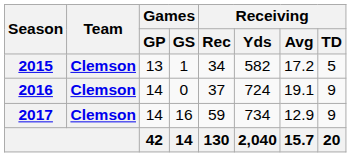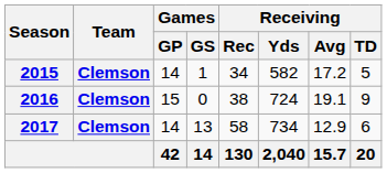2015 | Games / GP: 13 -> 14
2016 | Games / GP: 14 -> 15
2016 | Receiving / Rec: 37 -> 38
2017 | Games / GS: 16 -> 13
2017 | Receiving / Rec: 59 -> 58
2017 | Receiving / TD: 9 -> 6
